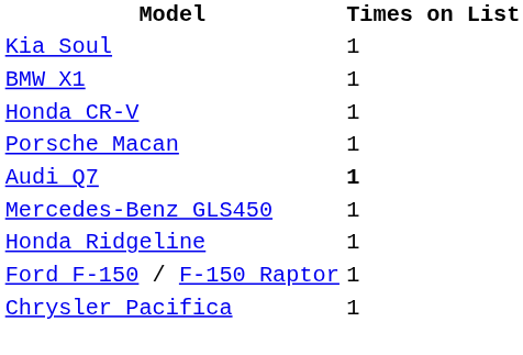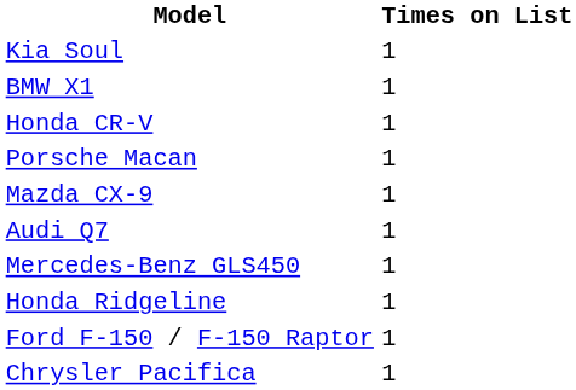+ row: Mazda CX-9 | 1
Audi Q7 | Times on List: bold -> normal
